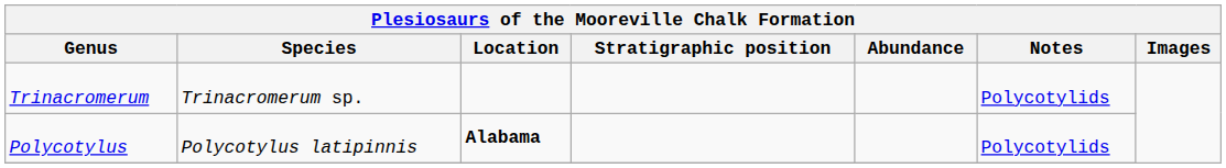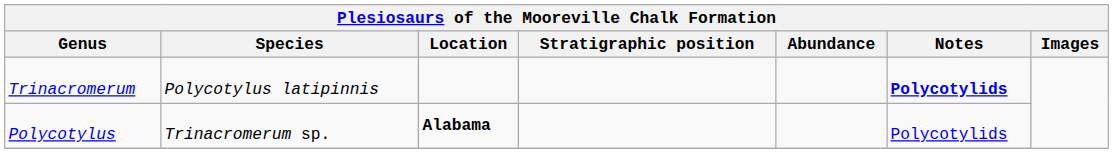Trinacromerum | Species: Trinacromerum sp. -> Polycotylus latipinnis
Trinacromerum | Notes: normal -> bold
Polycotylus | Species: Polycotylus latipinnis -> Trinacromerum sp.
